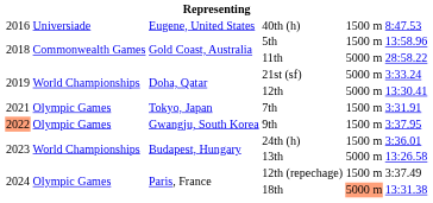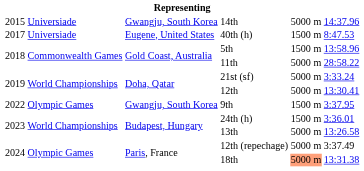+ row: 2015 | Universiade | Gwangju, South Korea | 14th | 5000 m | 14:37.96
40th (h) | column 1: 2016 -> 2017
- row: 2021 | Olympic Games | Tokyo, Japan | 7th | 1500 m | 3:31.91
9th | column 1: lightsalmon background -> no background
12th (repechage) | column 5: 1500 m -> 5000 m
